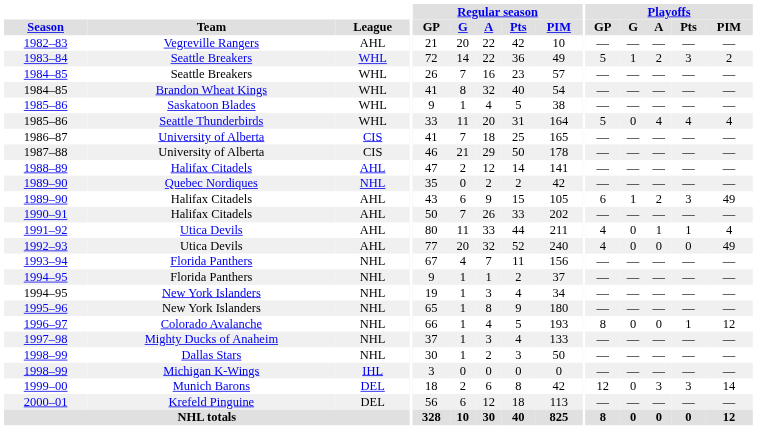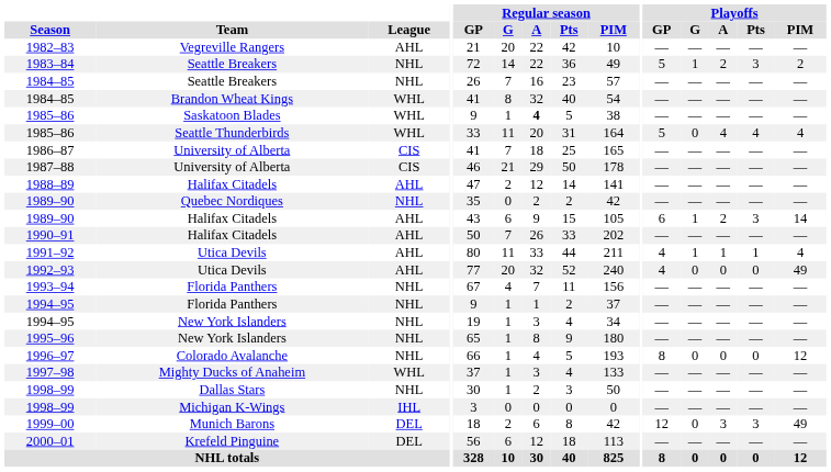1983–84 | League: WHL -> NHL
1984–85 / Seattle Breakers | League: WHL -> NHL
1985–86 / Saskatoon Blades | Regular season / A: normal -> bold
1989–90 / Halifax Citadels | Playoffs / PIM: 49 -> 14
1991–92 | Playoffs / G: 0 -> 1
1996–97 | Playoffs / Pts: 1 -> 0
1997–98 | League: NHL -> WHL
1999–00 | Playoffs / PIM: 14 -> 49
